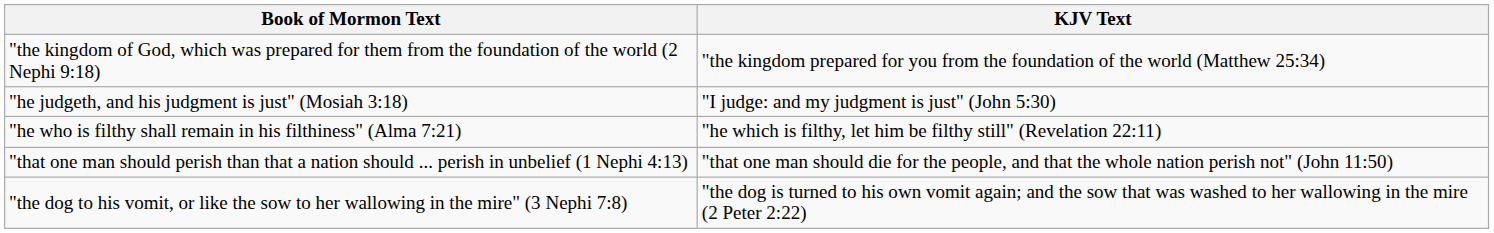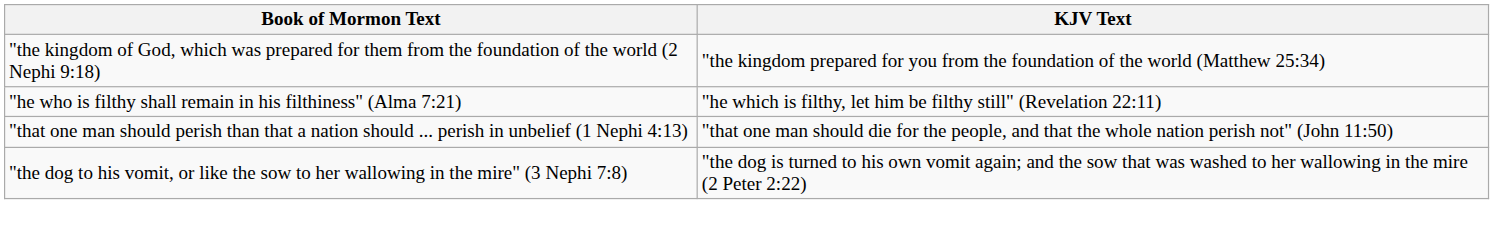- row: "he judgeth, and his judgment is just" (Mosiah 3:18) | "I judge: and my judgment is just" (John 5:30)
